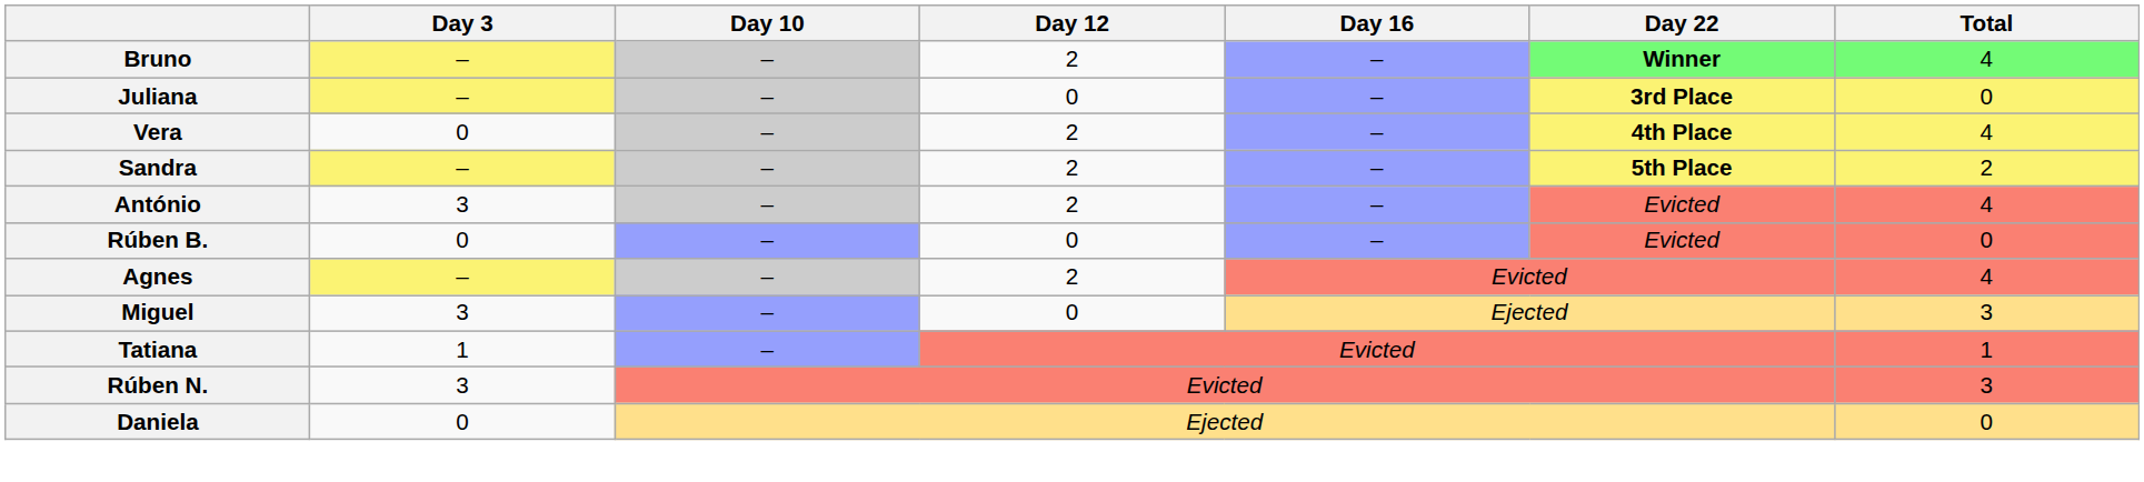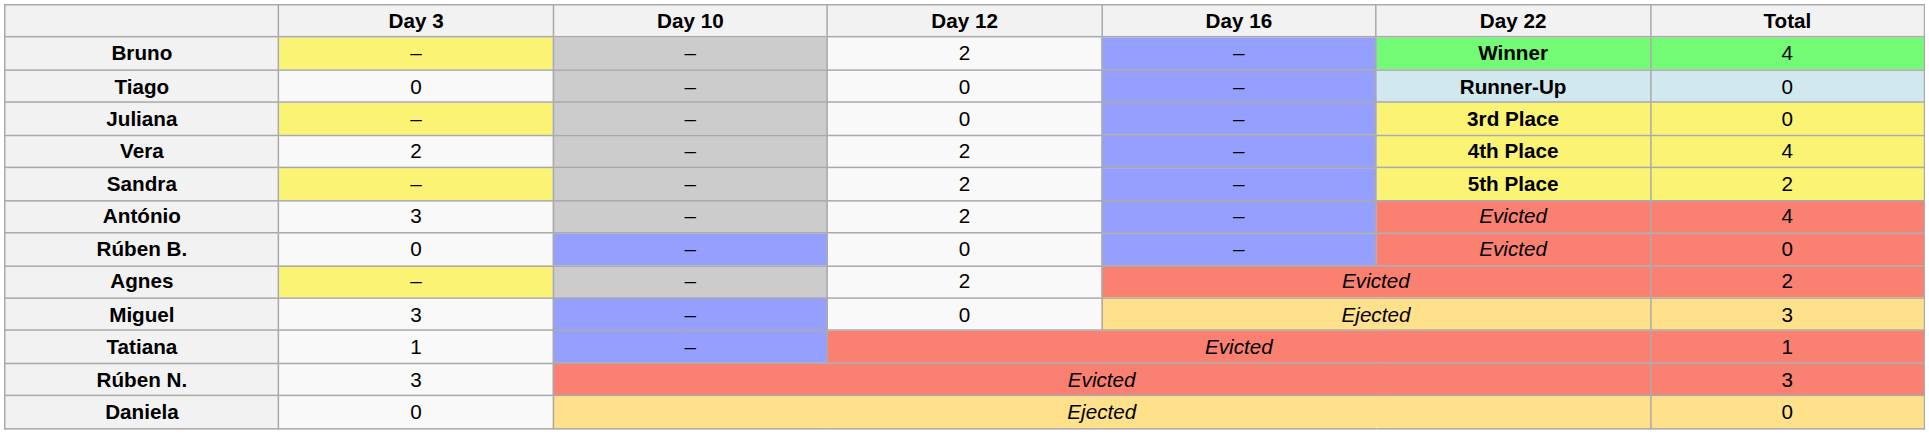+ row: Tiago | 0 | – | 0 | – | Runner-Up | 0
Vera | Day 3: 0 -> 2
Agnes | Total: 4 -> 2
